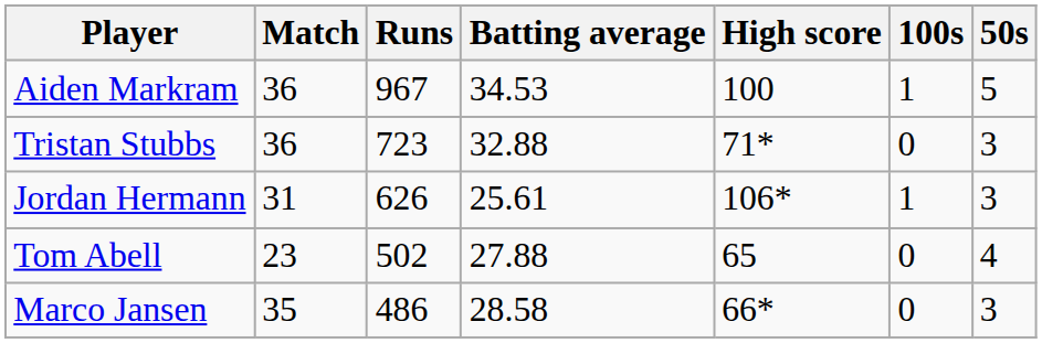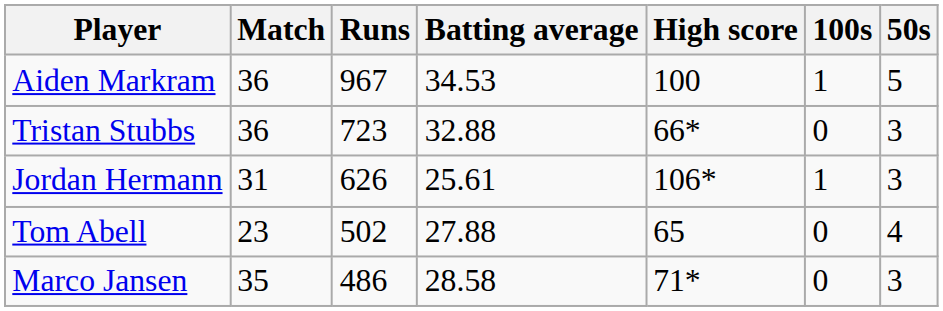Tristan Stubbs | High score: 71* -> 66*
Marco Jansen | High score: 66* -> 71*
